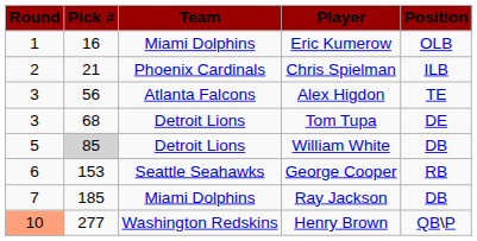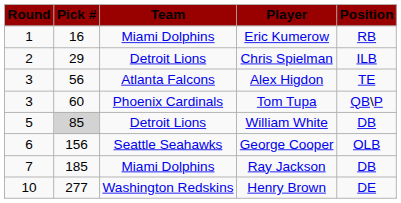Eric Kumerow | Position: OLB -> RB
Chris Spielman | Pick #: 21 -> 29
Chris Spielman | Team: Phoenix Cardinals -> Detroit Lions
Tom Tupa | Pick #: 68 -> 60
Tom Tupa | Team: Detroit Lions -> Phoenix Cardinals
Tom Tupa | Position: DE -> QB\P
George Cooper | Pick #: 153 -> 156
George Cooper | Position: RB -> OLB
Henry Brown | Round: lightsalmon background -> no background
Henry Brown | Position: QB\P -> DE
